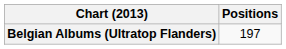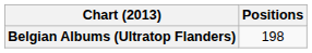Belgian Albums (Ultratop Flanders) | Positions: 197 -> 198
